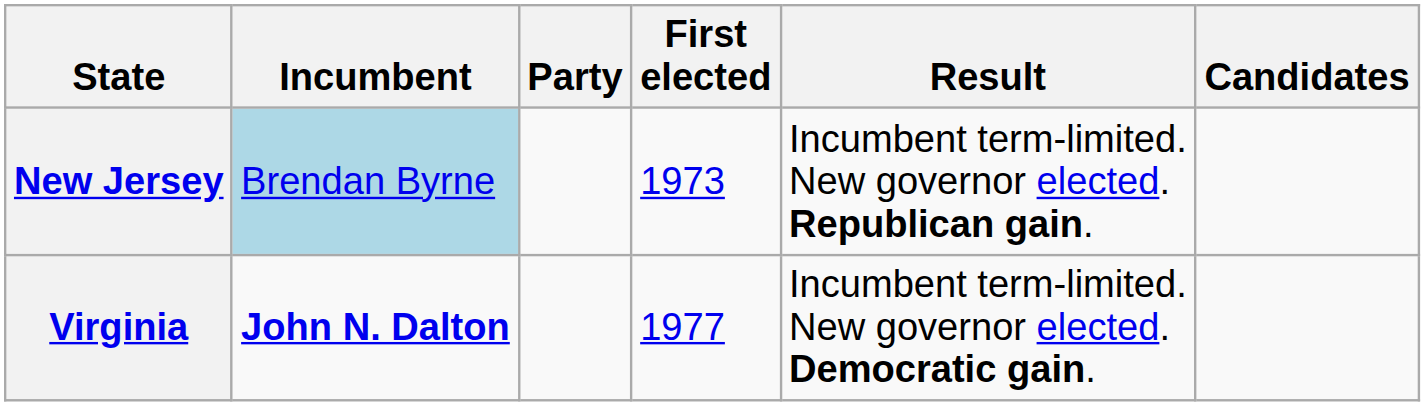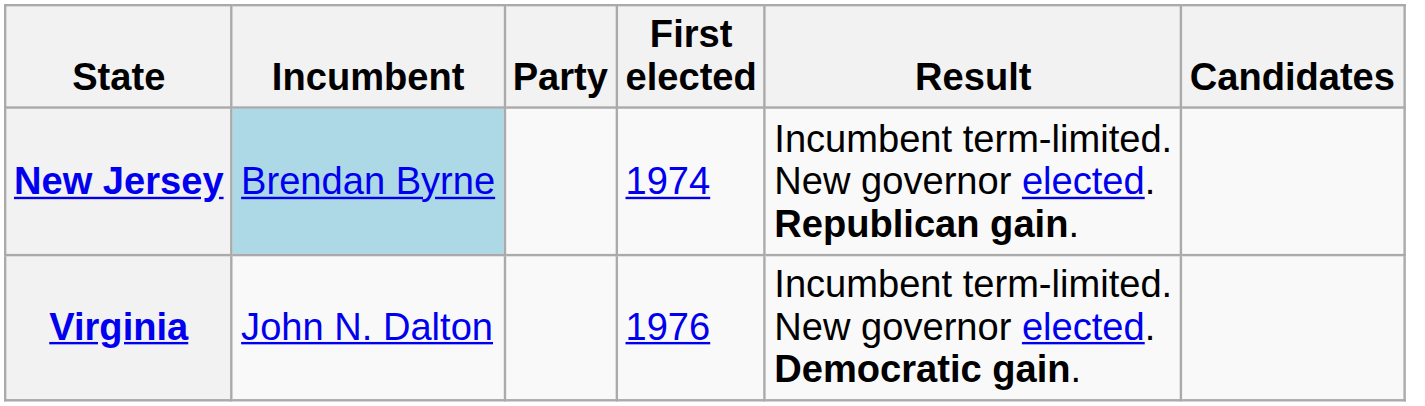New Jersey | First elected: 1973 -> 1974
Virginia | Incumbent: bold -> normal
Virginia | First elected: 1977 -> 1976
